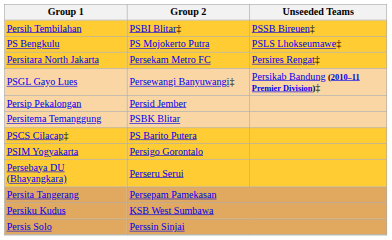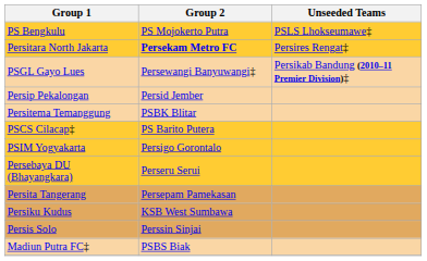- row: Persih Tembilahan | PSBI Blitar‡ | PSSB Bireuen‡
Persitara North Jakarta | Group 2: normal -> bold
+ row: Madiun Putra FC‡ | PSBS Biak
